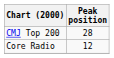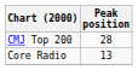Core Radio | Peak position: 12 -> 13
